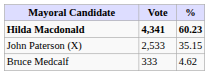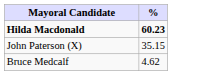- column: Vote | 4,341 | 2,533 | 333
